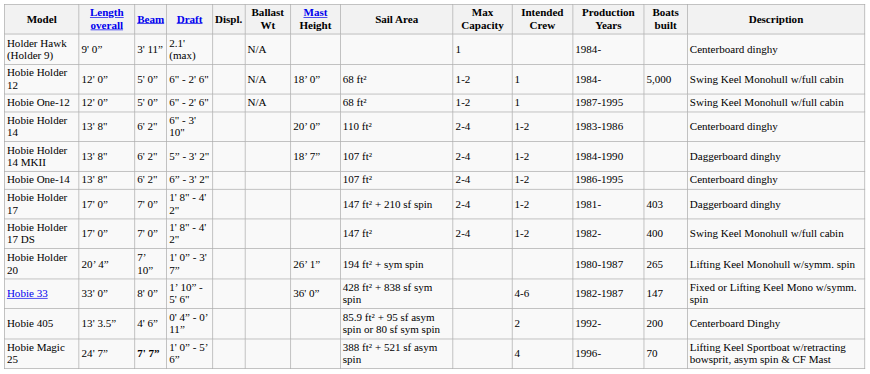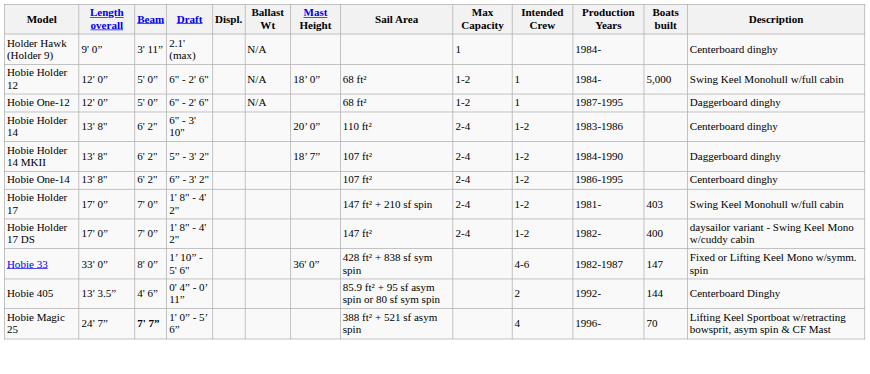Hobie One-12 | Description: Swing Keel Monohull w/full cabin -> Daggerboard dinghy
Hobie Holder 17 | Description: Daggerboard dinghy -> Swing Keel Monohull w/full cabin
Hobie Holder 17 DS | Description: Swing Keel Monohull w/full cabin -> daysailor variant - Swing Keel Mono w/cuddy cabin
- row: Hobie Holder 20 | 20’ 4” | 7’ 10” | 1' 0” - 3' 7” | 26’ 1” | 194 ft² + sym spin | 1980-1987 | 265 | Lifting Keel Monohull w/symm. spin
Hobie 405 | Boats built: 200 -> 144
